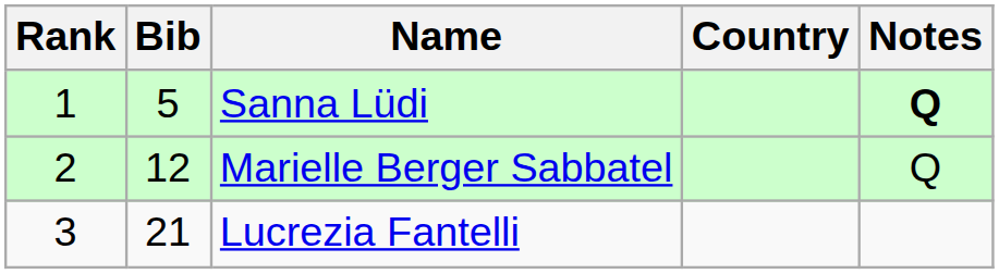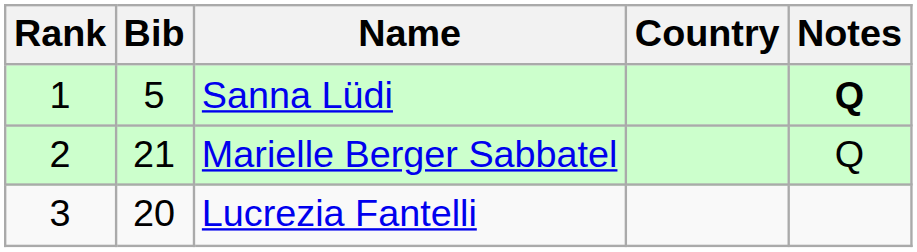Marielle Berger Sabbatel | Bib: 12 -> 21
Lucrezia Fantelli | Bib: 21 -> 20
